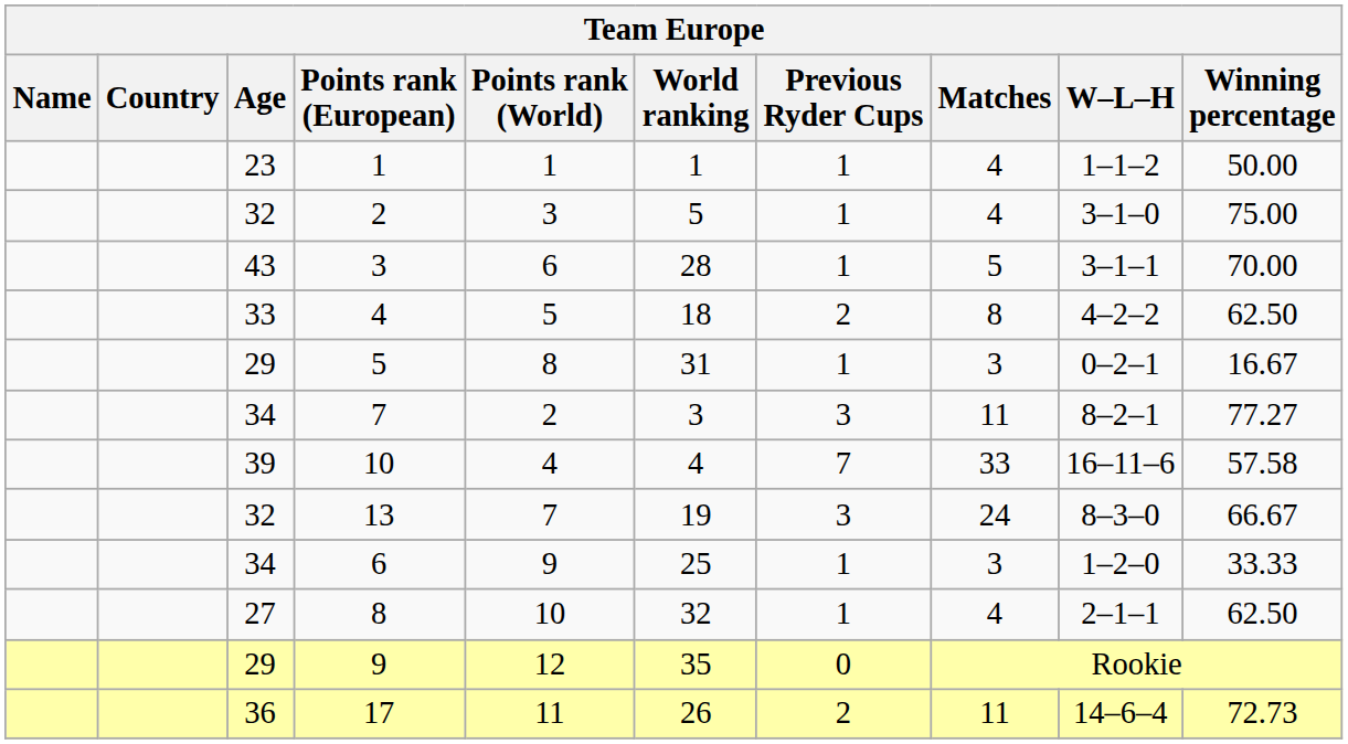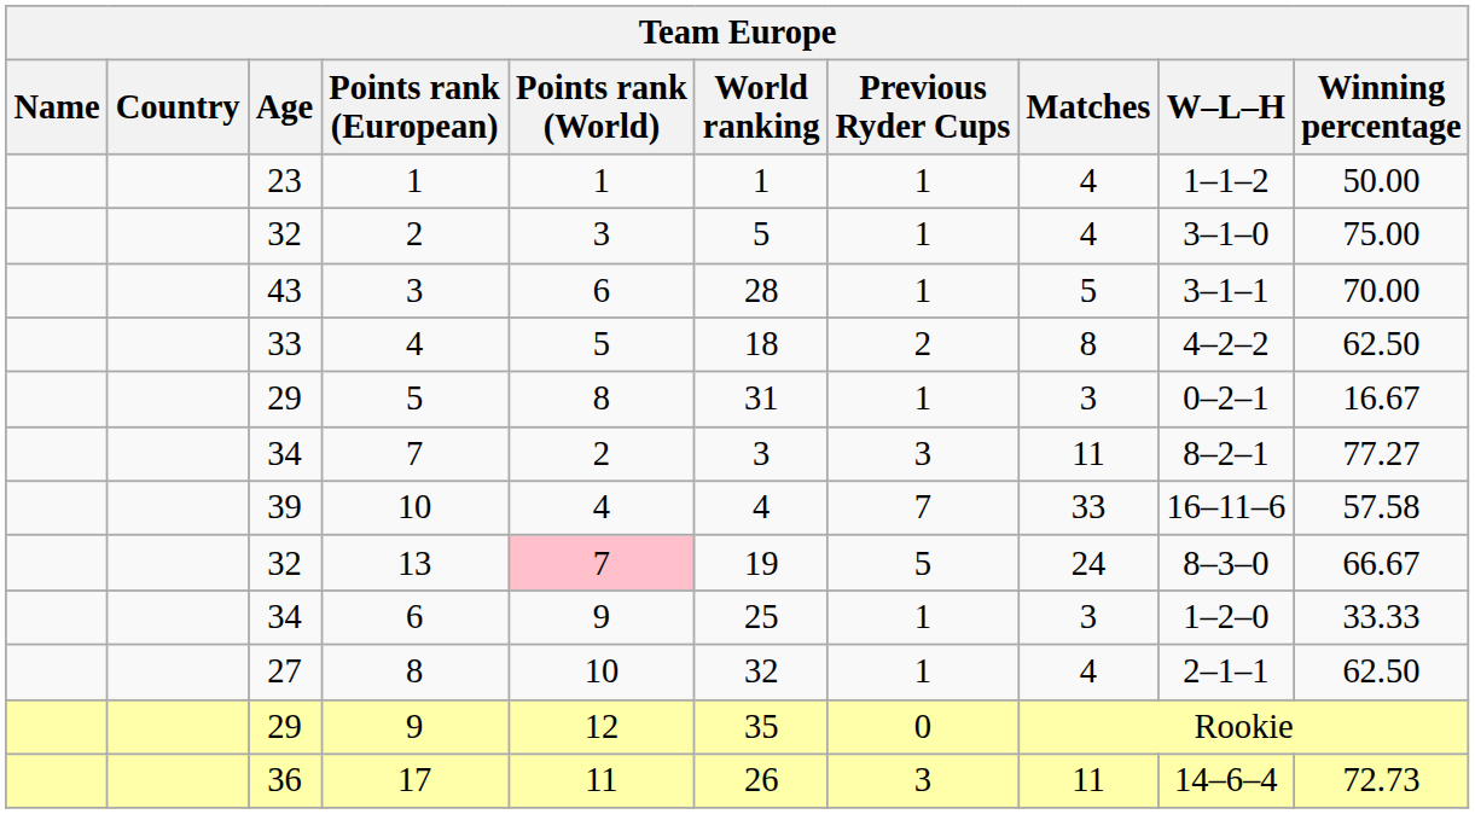13 | Points rank (World): no background -> pink background
13 | Previous Ryder Cups: 3 -> 5
17 | Previous Ryder Cups: 2 -> 3
